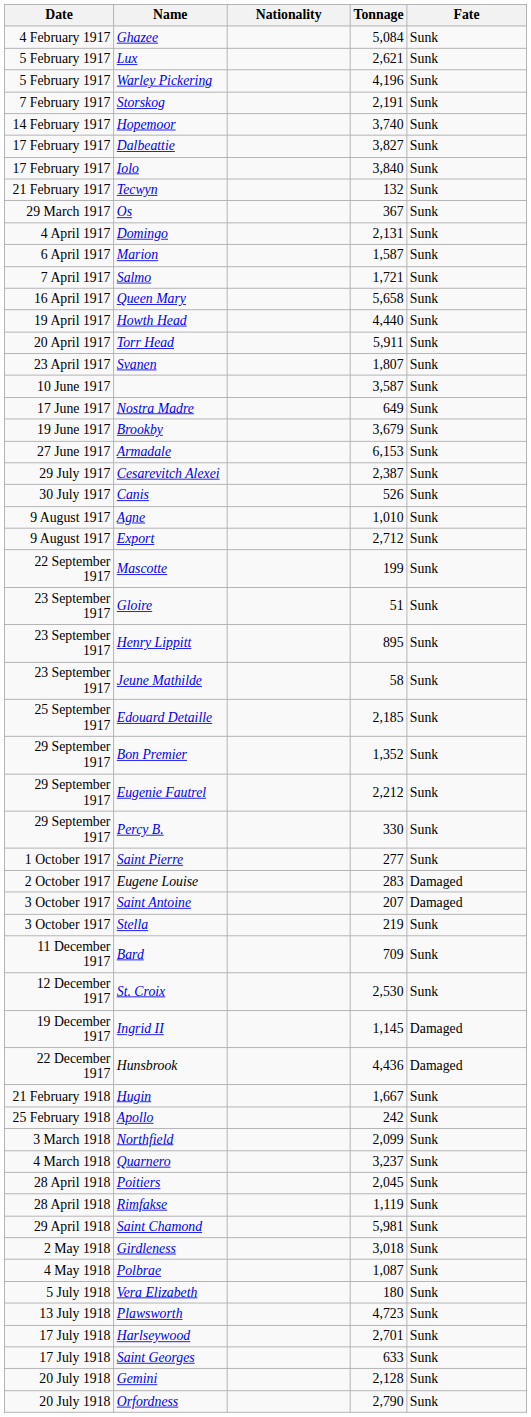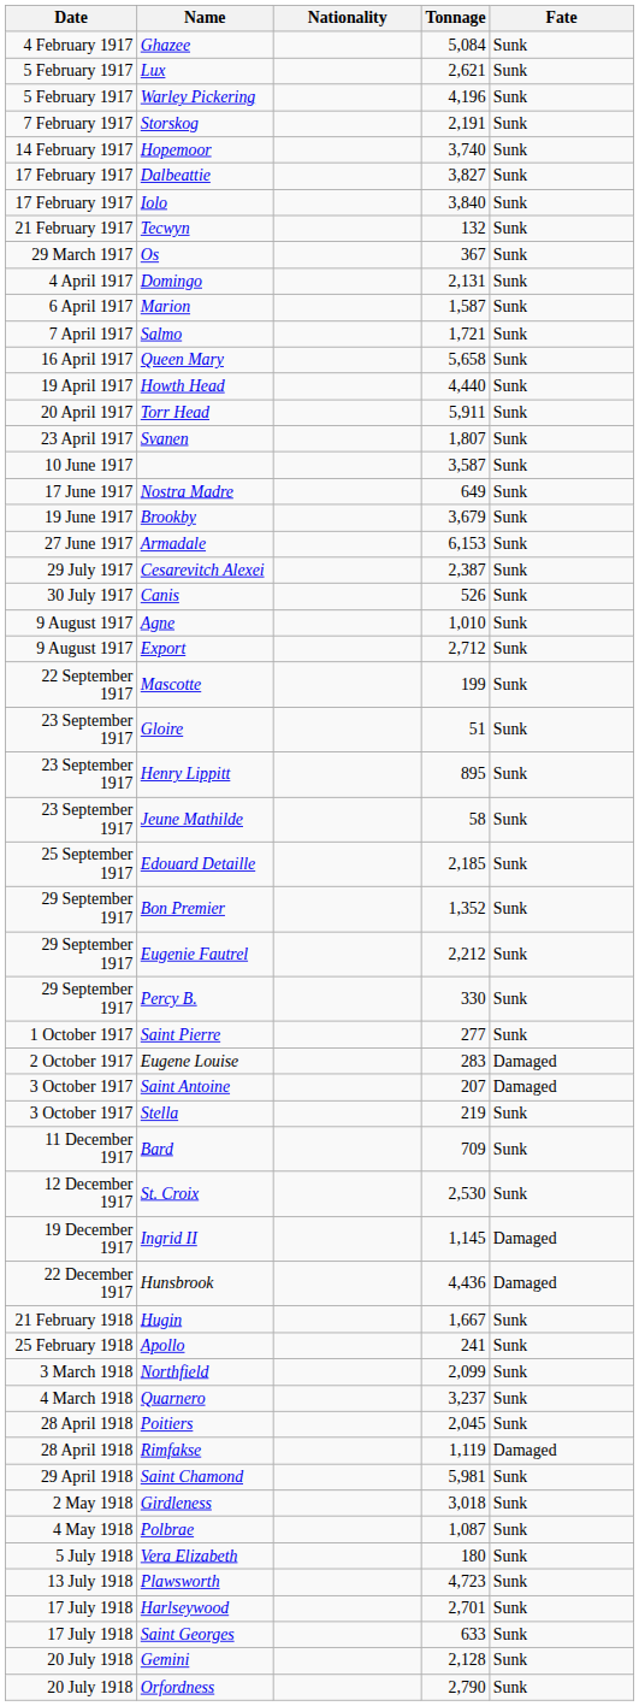Apollo | Tonnage: 242 -> 241
Rimfakse | Fate: Sunk -> Damaged
